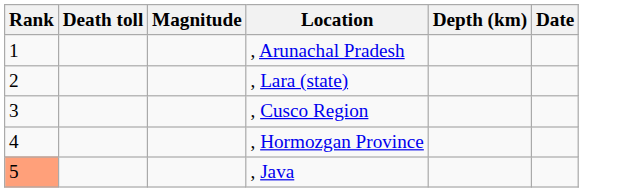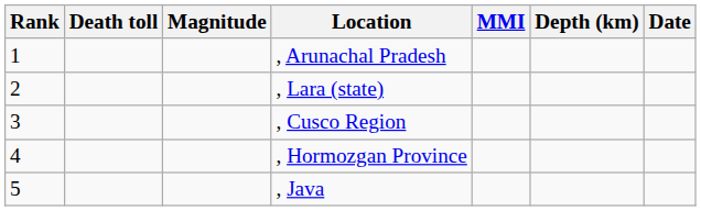+ column: MMI
, Java | Rank: lightsalmon background -> no background
